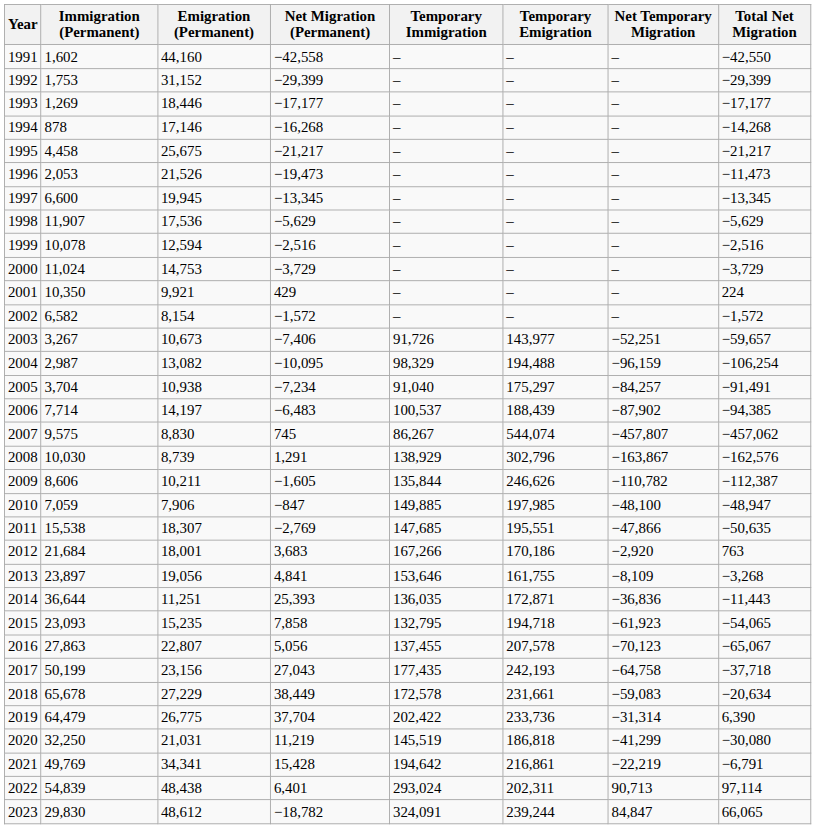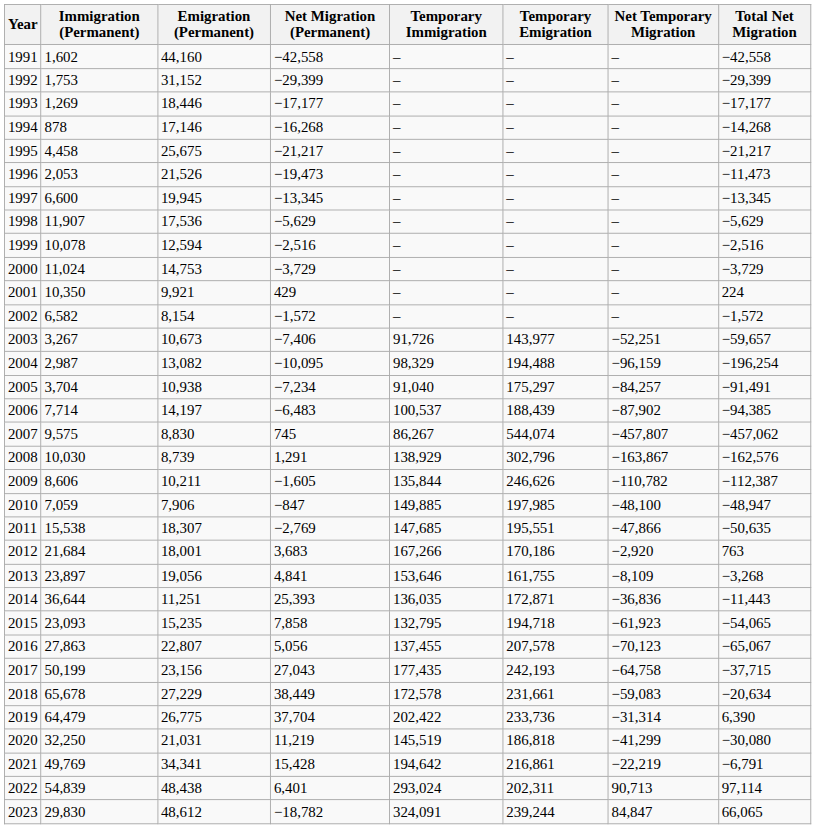1991 | Total Net Migration: −42,550 -> −42,558
2004 | Total Net Migration: −106,254 -> −196,254
2017 | Total Net Migration: −37,718 -> −37,715
